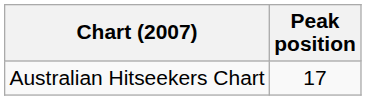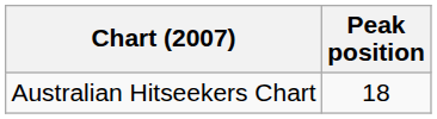Australian Hitseekers Chart | Peak position: 17 -> 18
